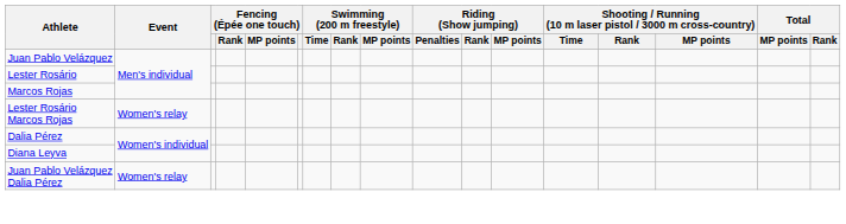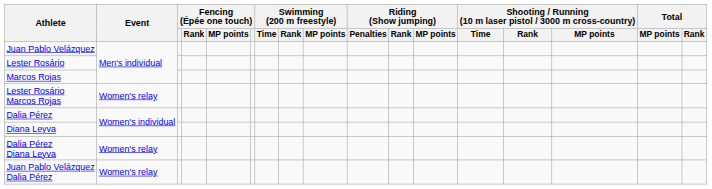+ row: Dalia Pérez Diana Leyva | Women's relay
